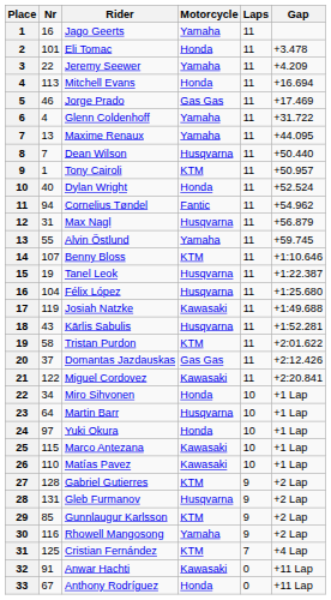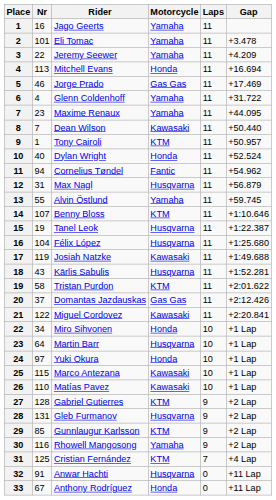Eli Tomac | Motorcycle: Honda -> Yamaha
Maxime Renaux | Nr: 13 -> 23
Dean Wilson | Motorcycle: Husqvarna -> Kawasaki
Anwar Hachti | Motorcycle: Kawasaki -> Husqvarna
